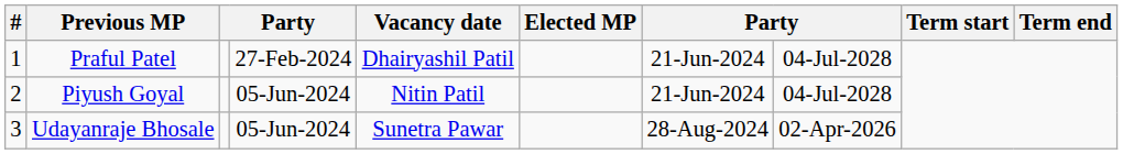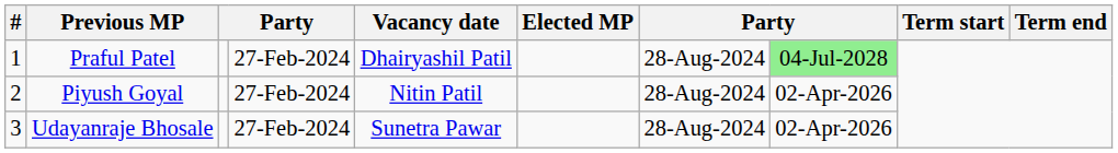Praful Patel | column 7: 21-Jun-2024 -> 28-Aug-2024
Praful Patel | column 8: no background -> lightgreen background
Piyush Goyal | column 4: 05-Jun-2024 -> 27-Feb-2024
Piyush Goyal | column 7: 21-Jun-2024 -> 28-Aug-2024
Piyush Goyal | column 8: 04-Jul-2028 -> 02-Apr-2026
Udayanraje Bhosale | column 4: 05-Jun-2024 -> 27-Feb-2024
